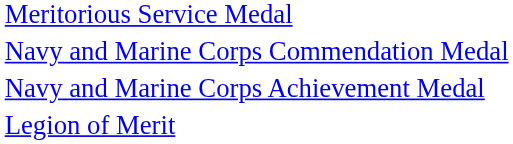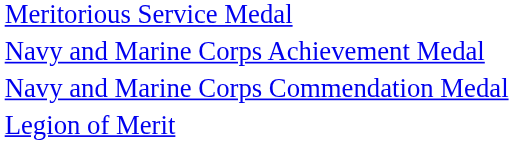rows swapped: Navy and Marine Corps Commendation Medal <-> Navy and Marine Corps Achievement Medal
